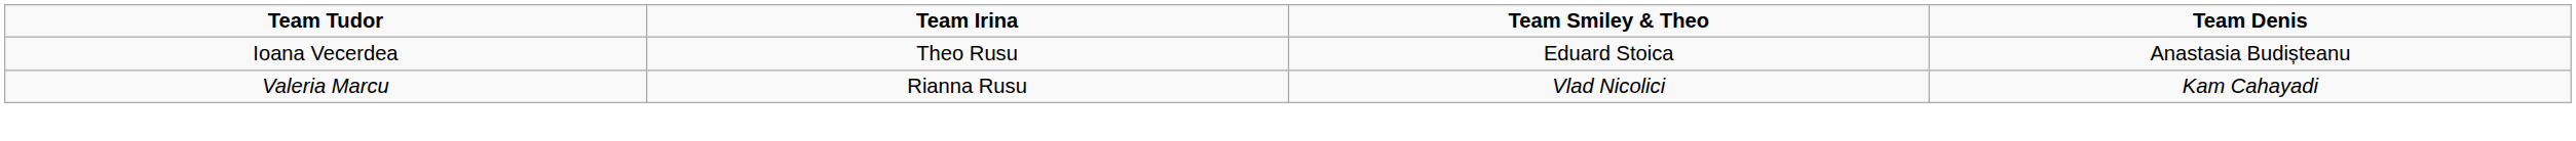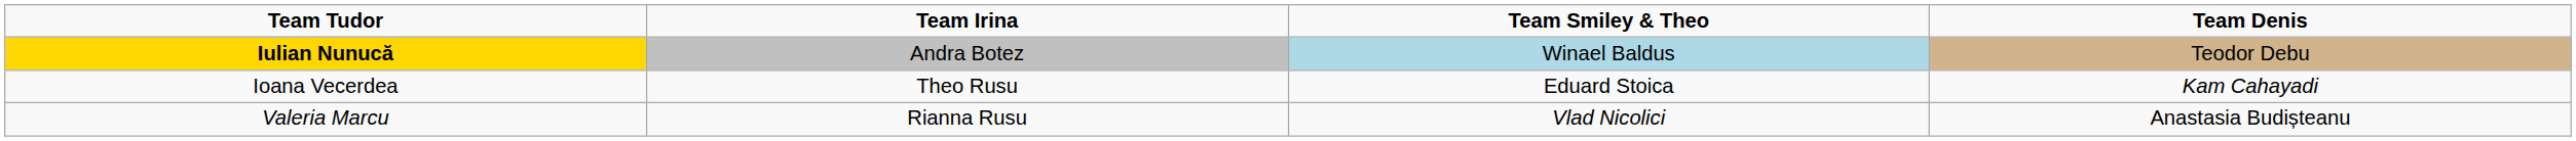+ row: Iulian Nunucă | Andra Botez | Winael Baldus | Teodor Debu
Ioana Vecerdea | Team Denis: Anastasia Budișteanu -> Kam Cahayadi
Valeria Marcu | Team Denis: Kam Cahayadi -> Anastasia Budișteanu
